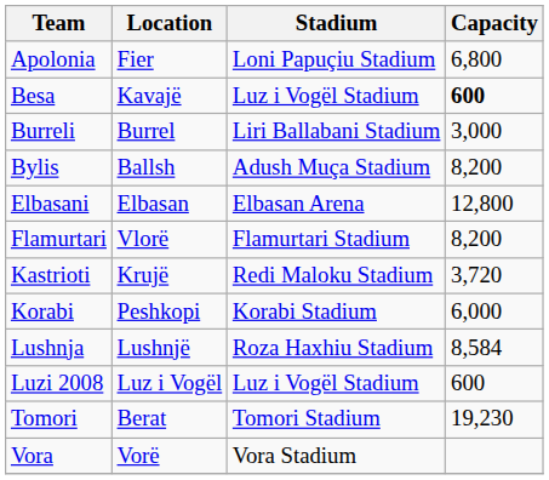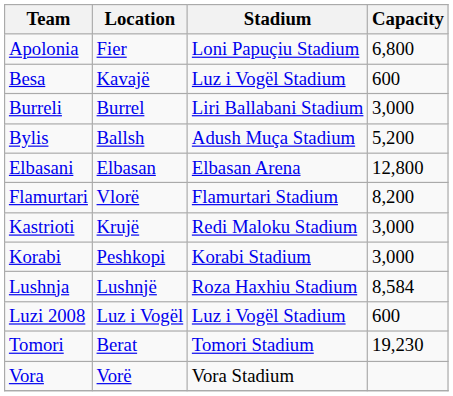Besa | Capacity: bold -> normal
Bylis | Capacity: 8,200 -> 5,200
Kastrioti | Capacity: 3,720 -> 3,000
Korabi | Capacity: 6,000 -> 3,000
